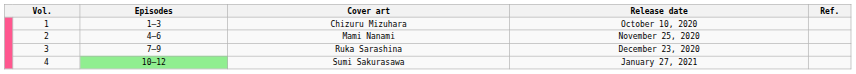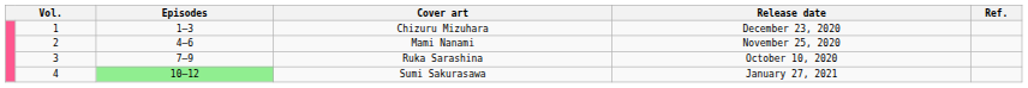Chizuru Mizuhara | Release date: October 10, 2020 -> December 23, 2020
Ruka Sarashina | Release date: December 23, 2020 -> October 10, 2020
